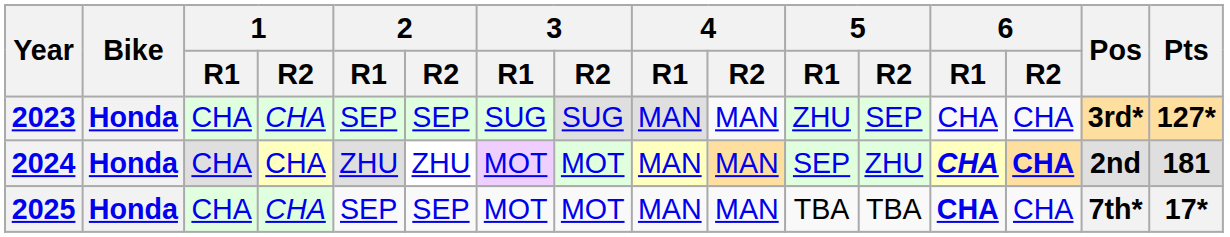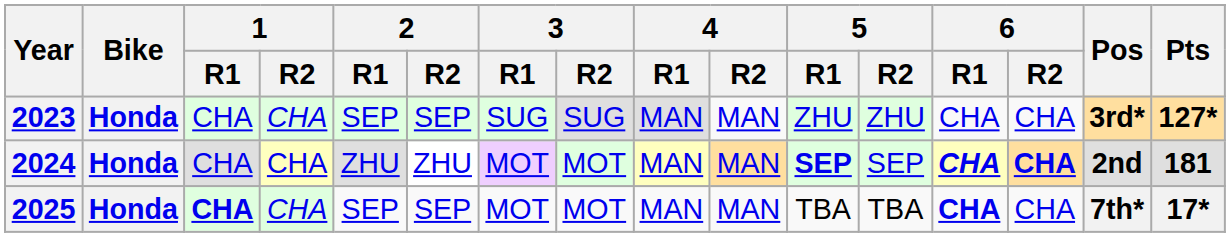2023 | 5 / R2: SEP -> ZHU
2024 | 5 / R1: normal -> bold
2024 | 5 / R2: ZHU -> SEP
2025 | 1 / R1: normal -> bold
